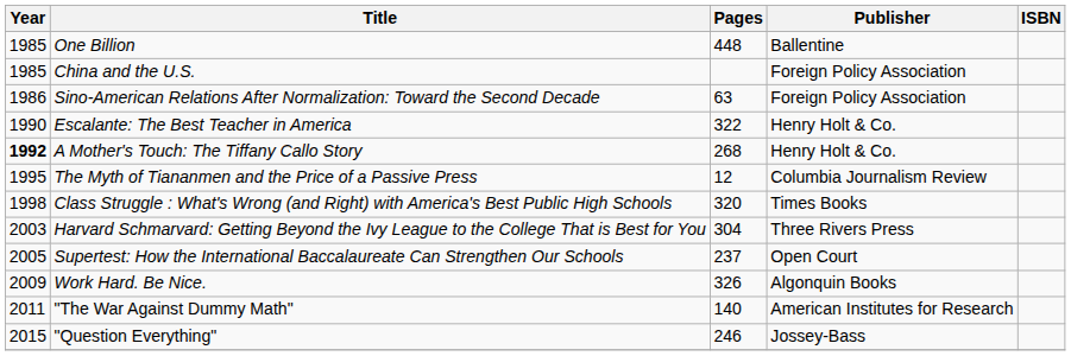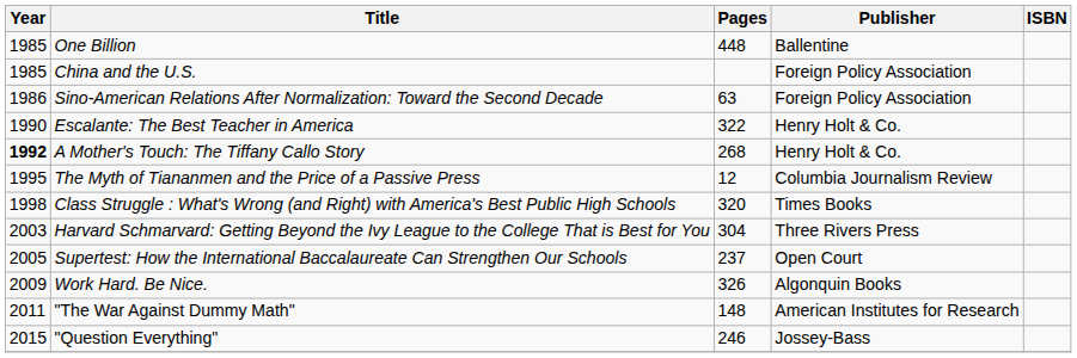"The War Against Dummy Math" | Pages: 140 -> 148
